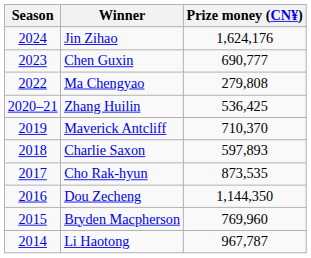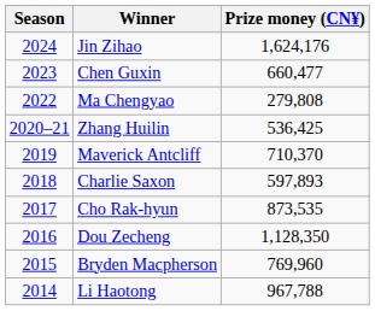Chen Guxin | Prize money (CN¥): 690,777 -> 660,477
Dou Zecheng | Prize money (CN¥): 1,144,350 -> 1,128,350
Li Haotong | Prize money (CN¥): 967,787 -> 967,788
